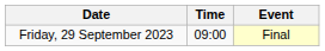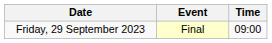columns swapped: Time <-> Event
